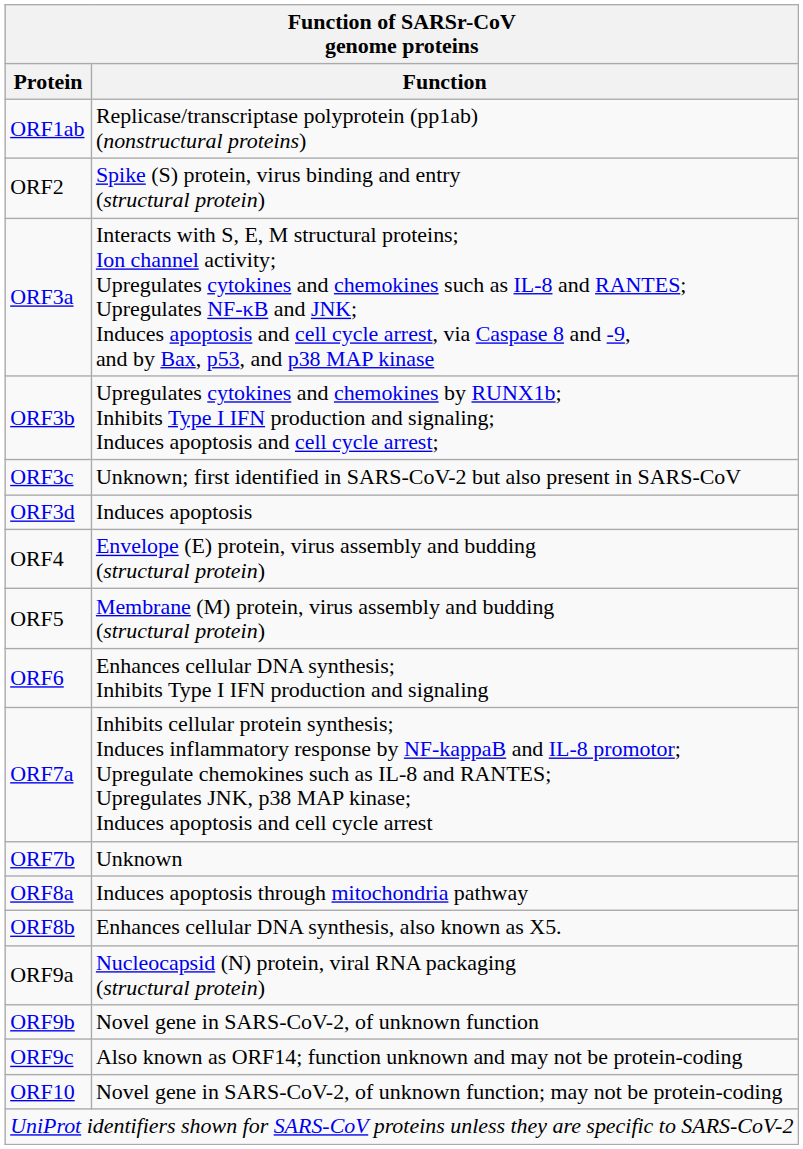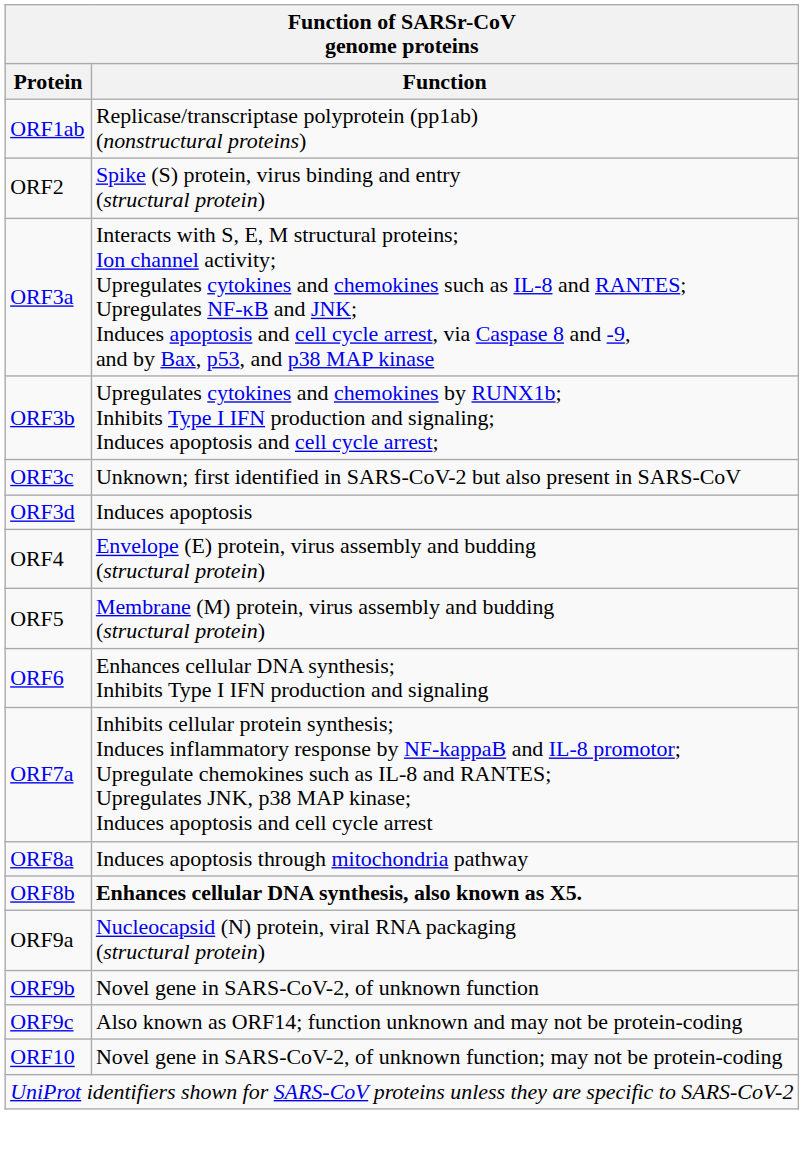- row: ORF7b | Unknown
ORF8b | Function: normal -> bold
